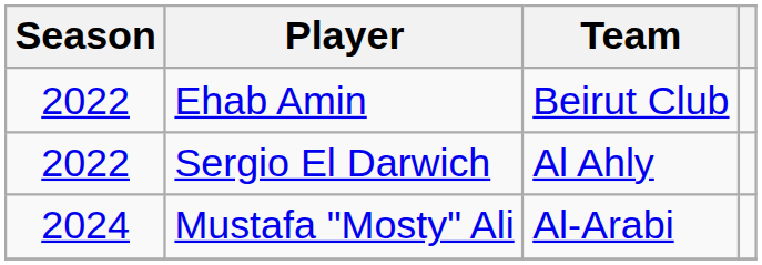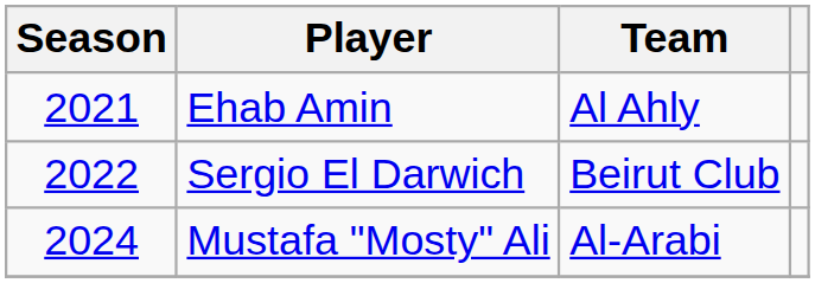Ehab Amin | Season: 2022 -> 2021
Ehab Amin | Team: Beirut Club -> Al Ahly
Sergio El Darwich | Team: Al Ahly -> Beirut Club
